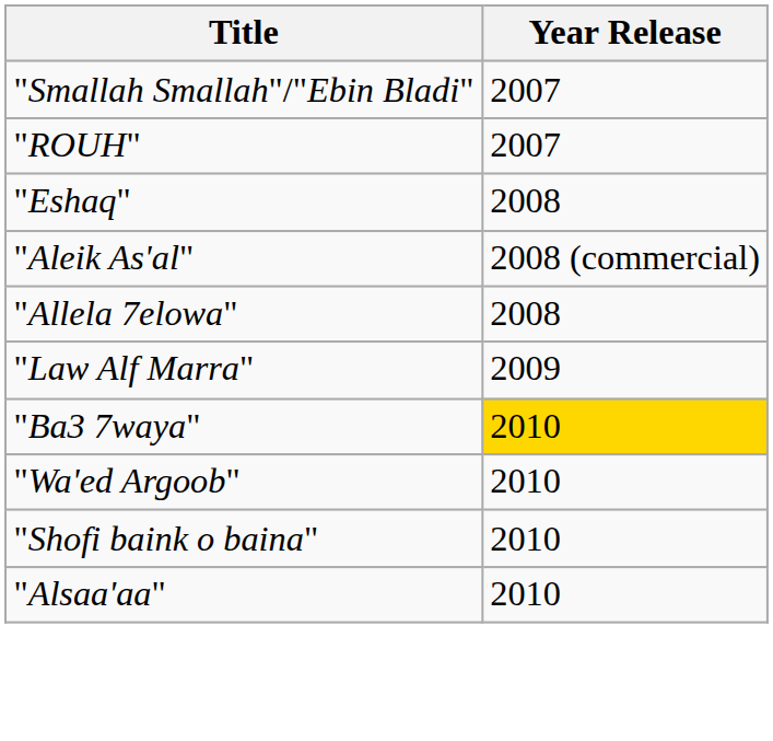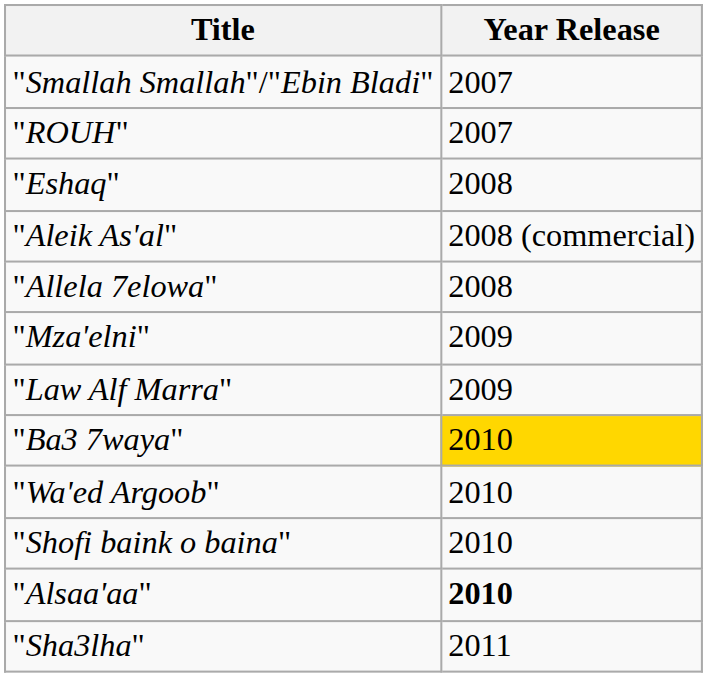+ row: "Mza'elni" | 2009
"Alsaa'aa" | Year Release: normal -> bold
+ row: "Sha3lha" | 2011
